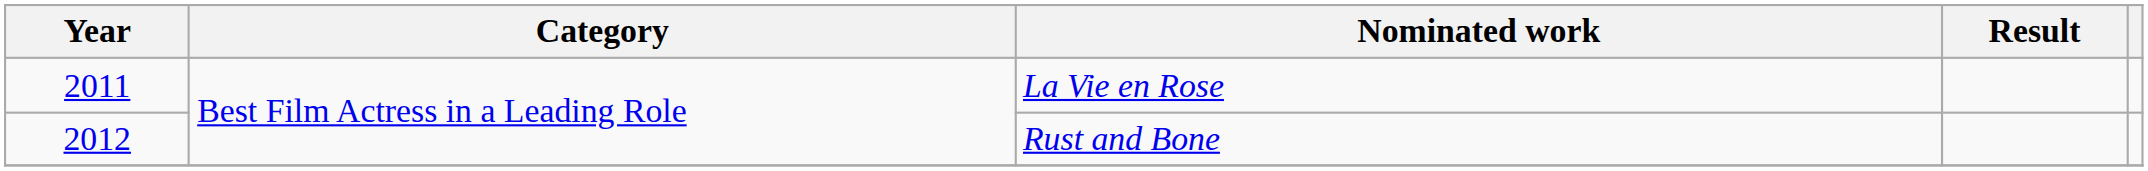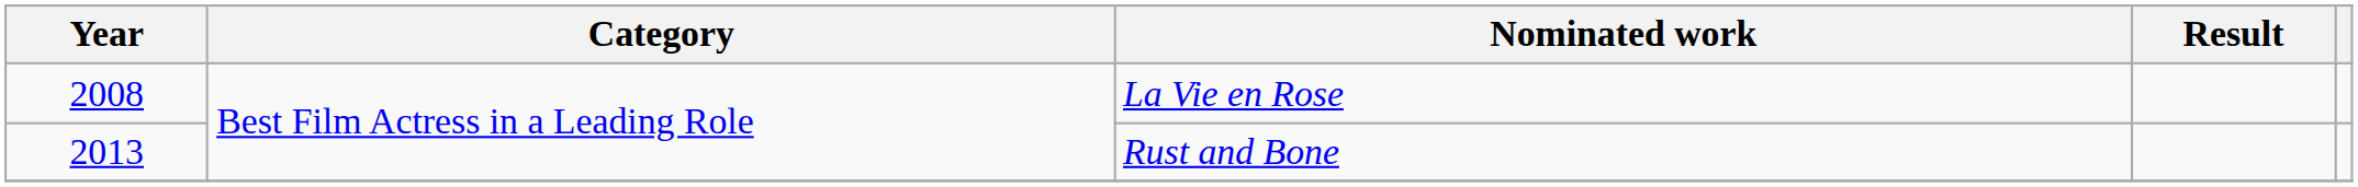La Vie en Rose | Year: 2011 -> 2008
Rust and Bone | Year: 2012 -> 2013
